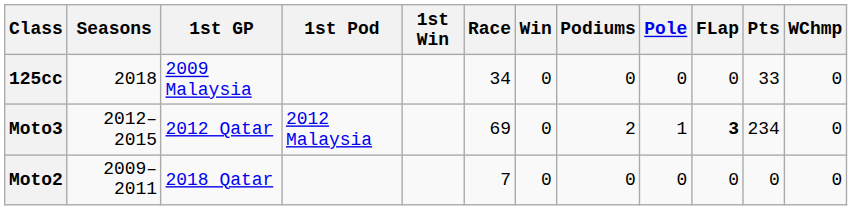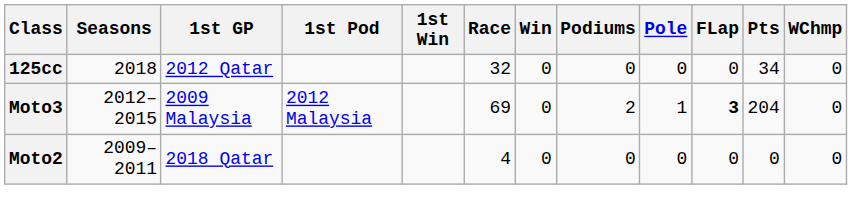125cc | 1st GP: 2009 Malaysia -> 2012 Qatar
125cc | Race: 34 -> 32
125cc | Pts: 33 -> 34
Moto3 | 1st GP: 2012 Qatar -> 2009 Malaysia
Moto3 | Pts: 234 -> 204
Moto2 | Race: 7 -> 4
